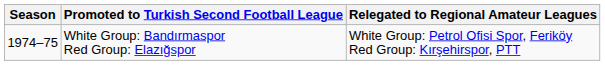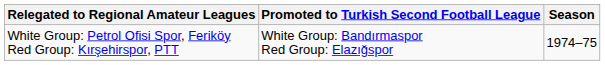columns swapped: Season <-> Relegated to Regional Amateur Leagues
